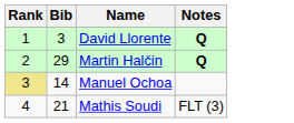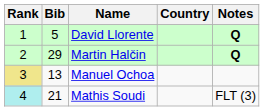+ column: Country
David Llorente | Bib: 3 -> 5
Manuel Ochoa | Bib: 14 -> 13
Mathis Soudi | Rank: no background -> paleturquoise background
